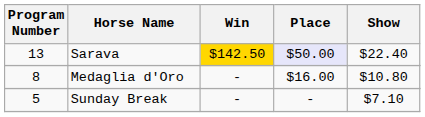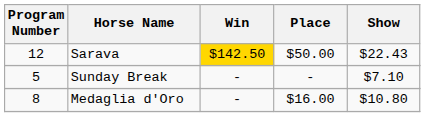Sarava | Program Number: 13 -> 12
Sarava | Place: lavender background -> no background
Sarava | Show: $22.40 -> $22.43
rows swapped: Medaglia d'Oro <-> Sunday Break
